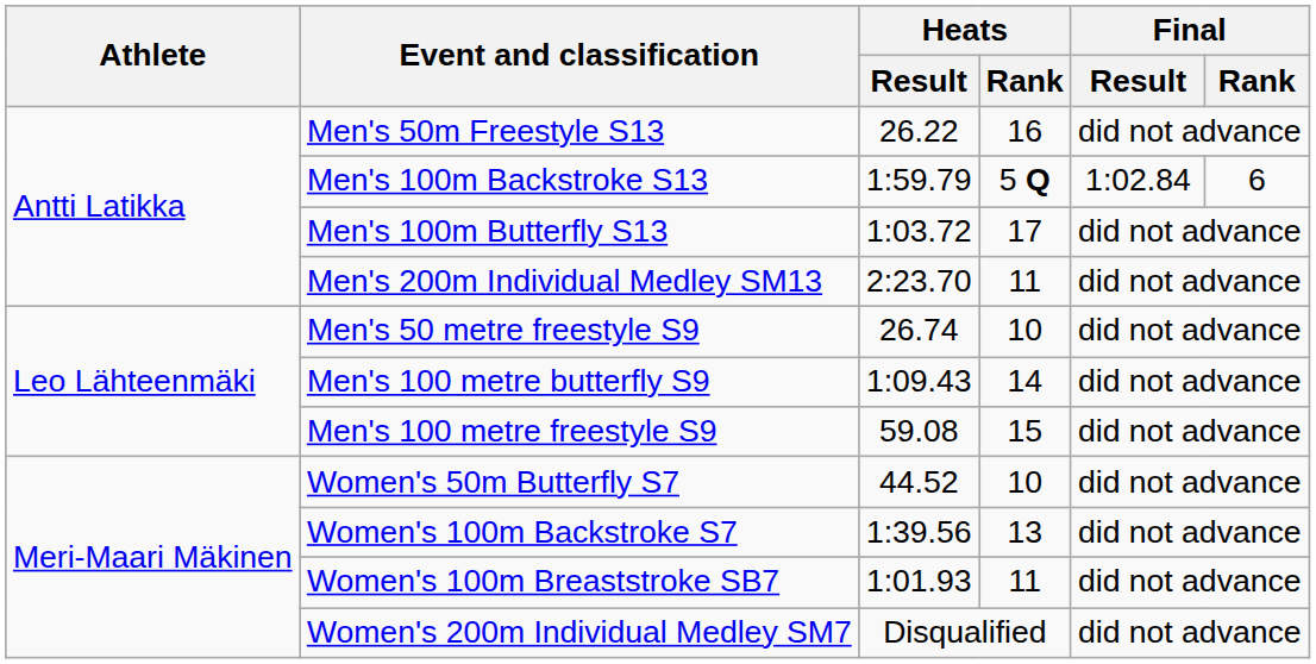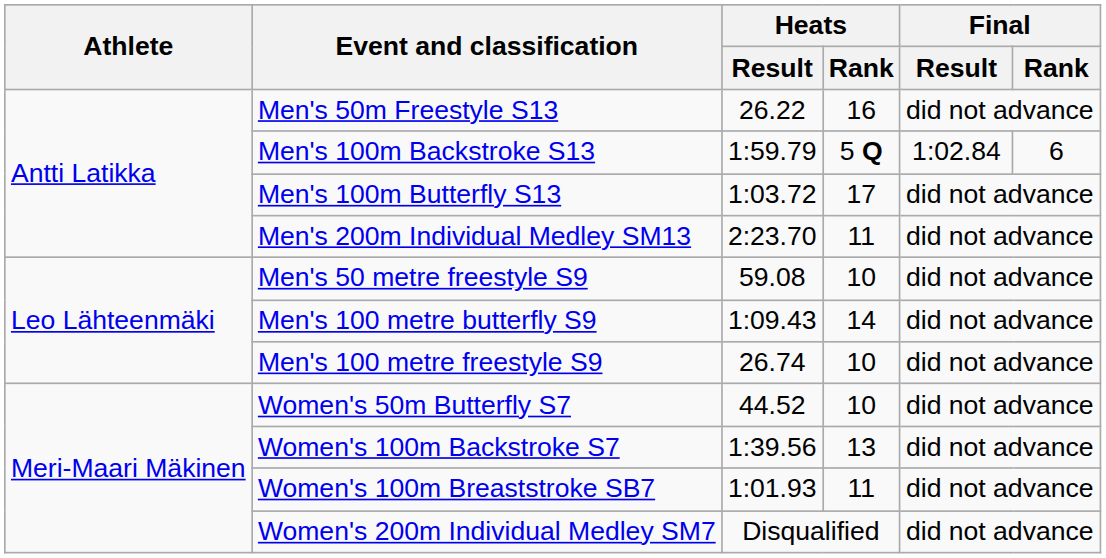Men's 50 metre freestyle S9 | Heats / Result: 26.74 -> 59.08
Men's 100 metre freestyle S9 | Heats / Result: 59.08 -> 26.74
Men's 100 metre freestyle S9 | Heats / Rank: 15 -> 10
